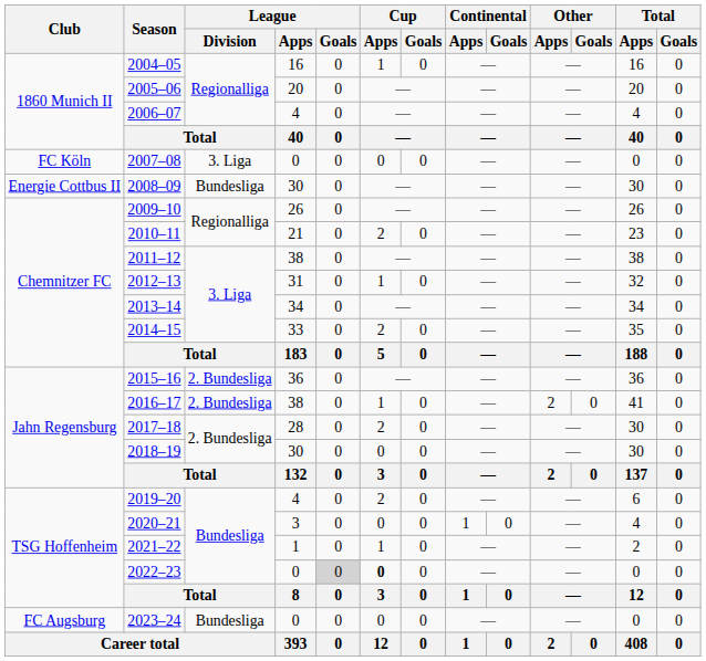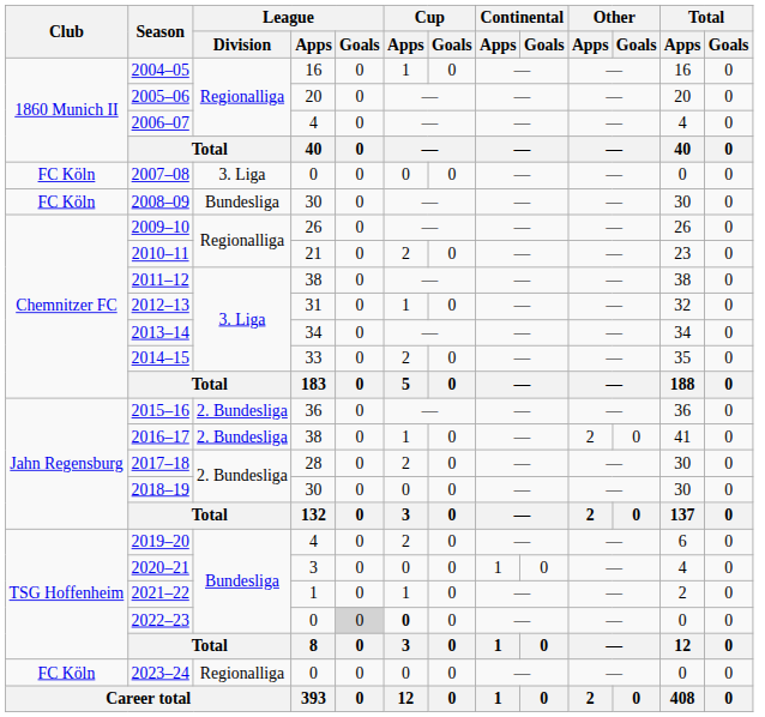2008–09 | Club: Energie Cottbus II -> FC Köln
2023–24 | Club: FC Augsburg -> FC Köln
2023–24 | League / Division: Bundesliga -> Regionalliga
